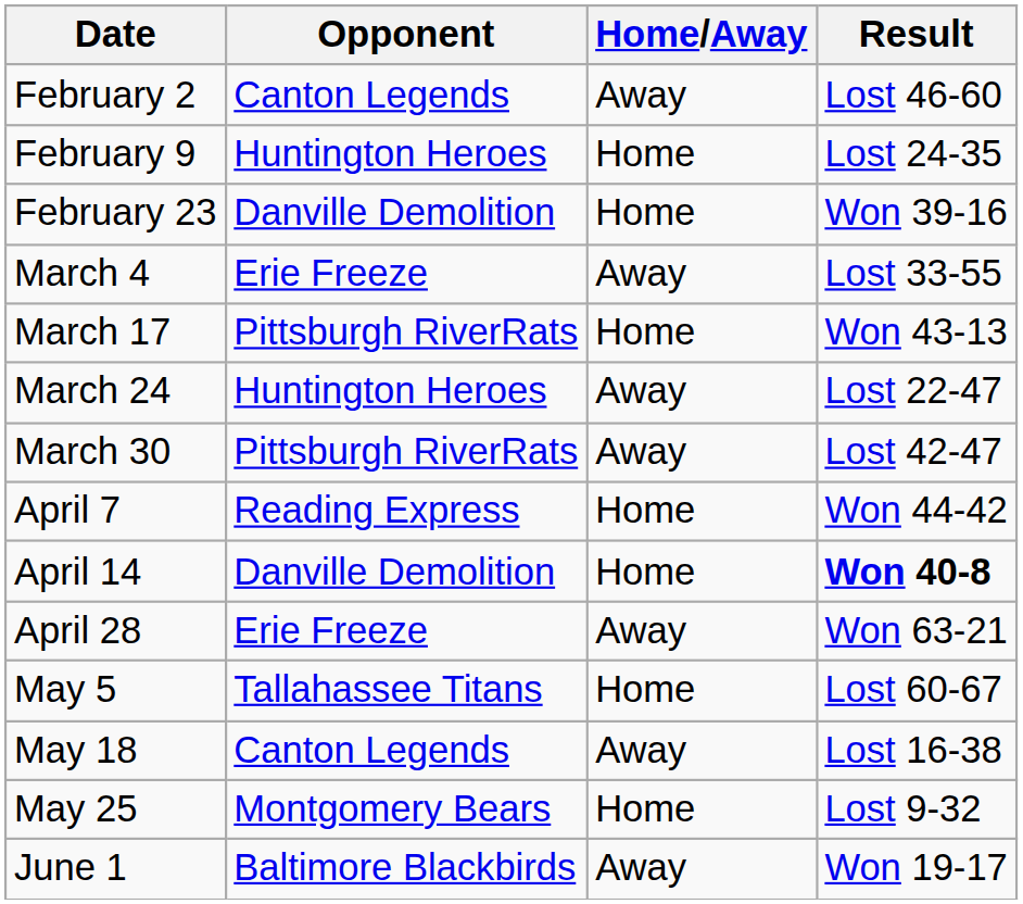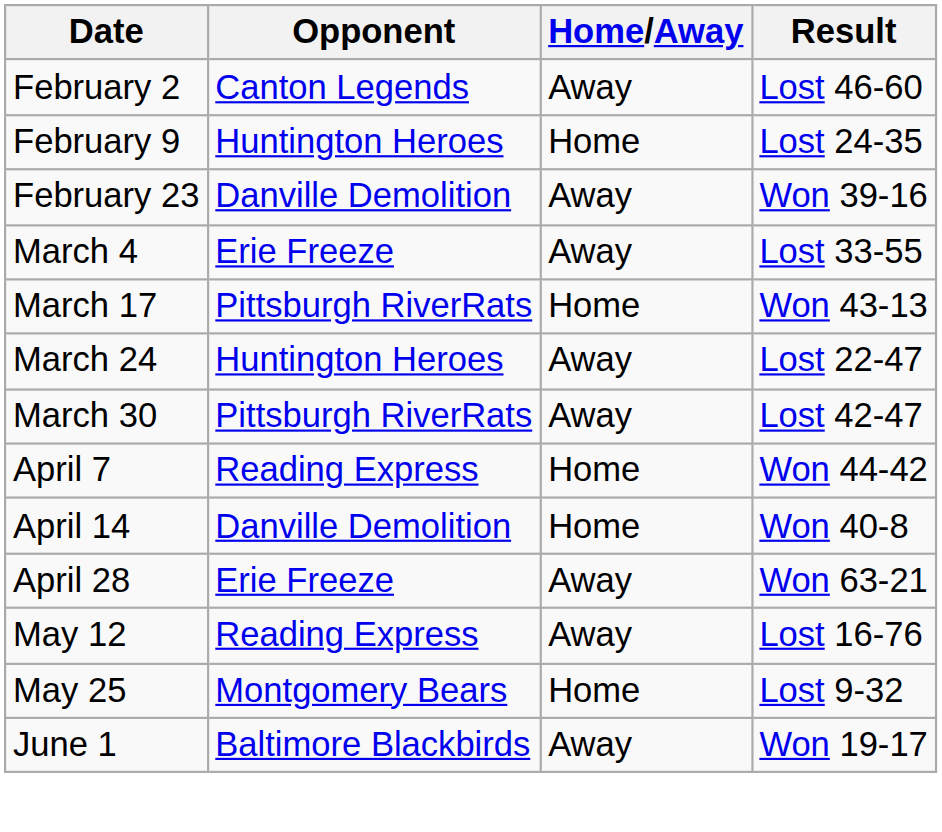February 23 | Home/Away: Home -> Away
April 14 | Result: bold -> normal
- row: May 5 | Tallahassee Titans | Home | Lost 60-67
+ row: May 12 | Reading Express | Away | Lost 16-76
- row: May 18 | Canton Legends | Away | Lost 16-38
